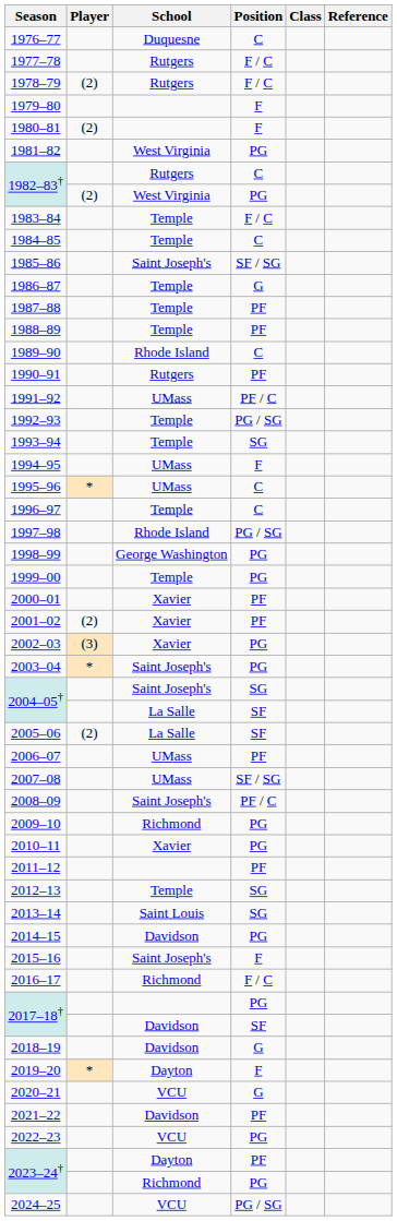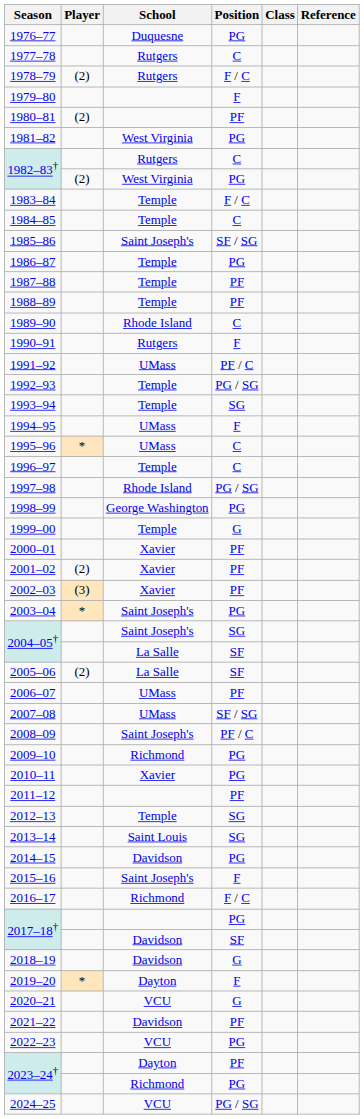1976–77 | Position: C -> PG
1977–78 | Position: F / C -> C
1980–81 | Position: F -> PF
1986–87 | Position: G -> PG
1990–91 | Position: PF -> F
1999–00 | Position: PG -> G
2002–03 | Position: PG -> PF
